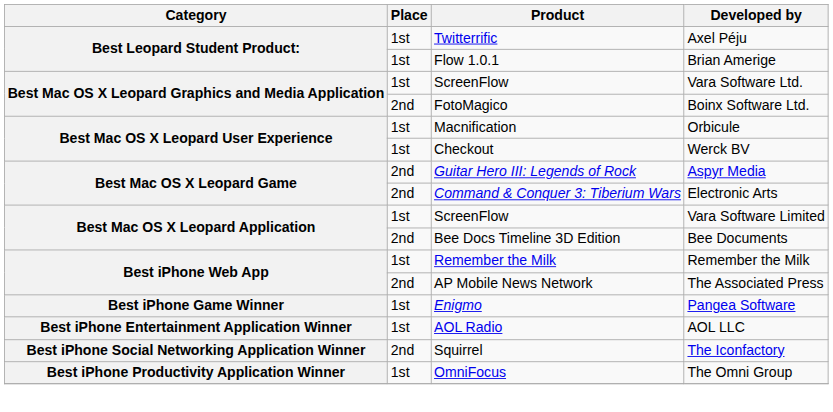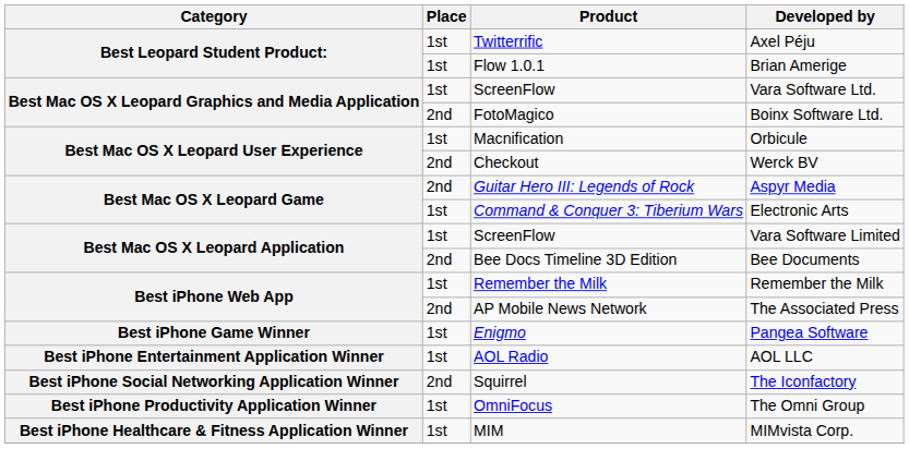Werck BV | Place: 1st -> 2nd
Electronic Arts | Place: 2nd -> 1st
+ row: Best iPhone Healthcare & Fitness Application Winner | 1st | MIM | MIMvista Corp.
